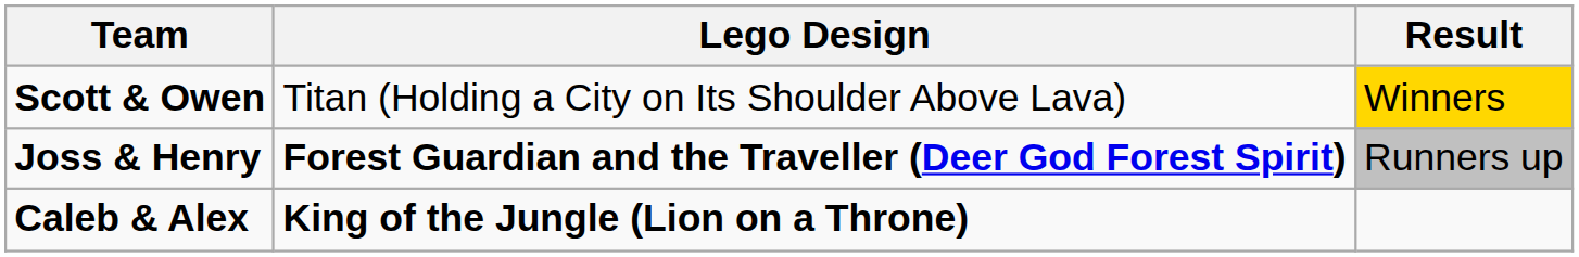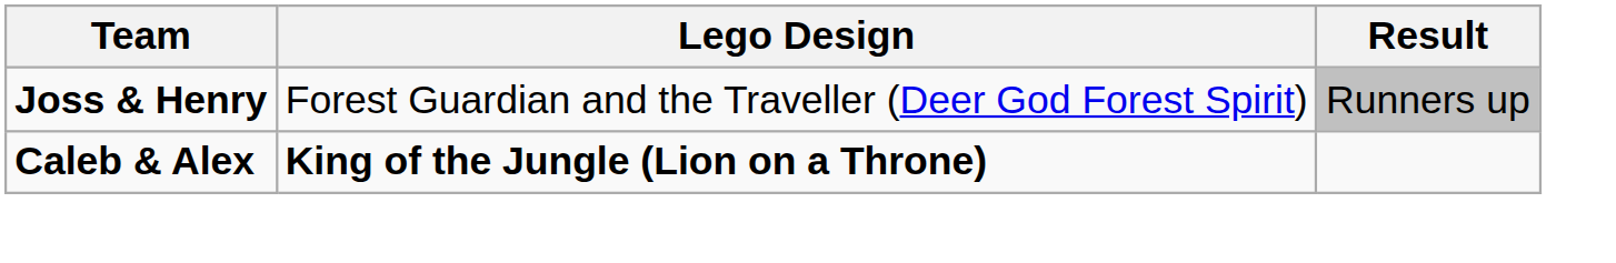- row: Scott & Owen | Titan (Holding a City on Its Shoulder Above Lava) | Winners
Joss & Henry | Lego Design: bold -> normal
